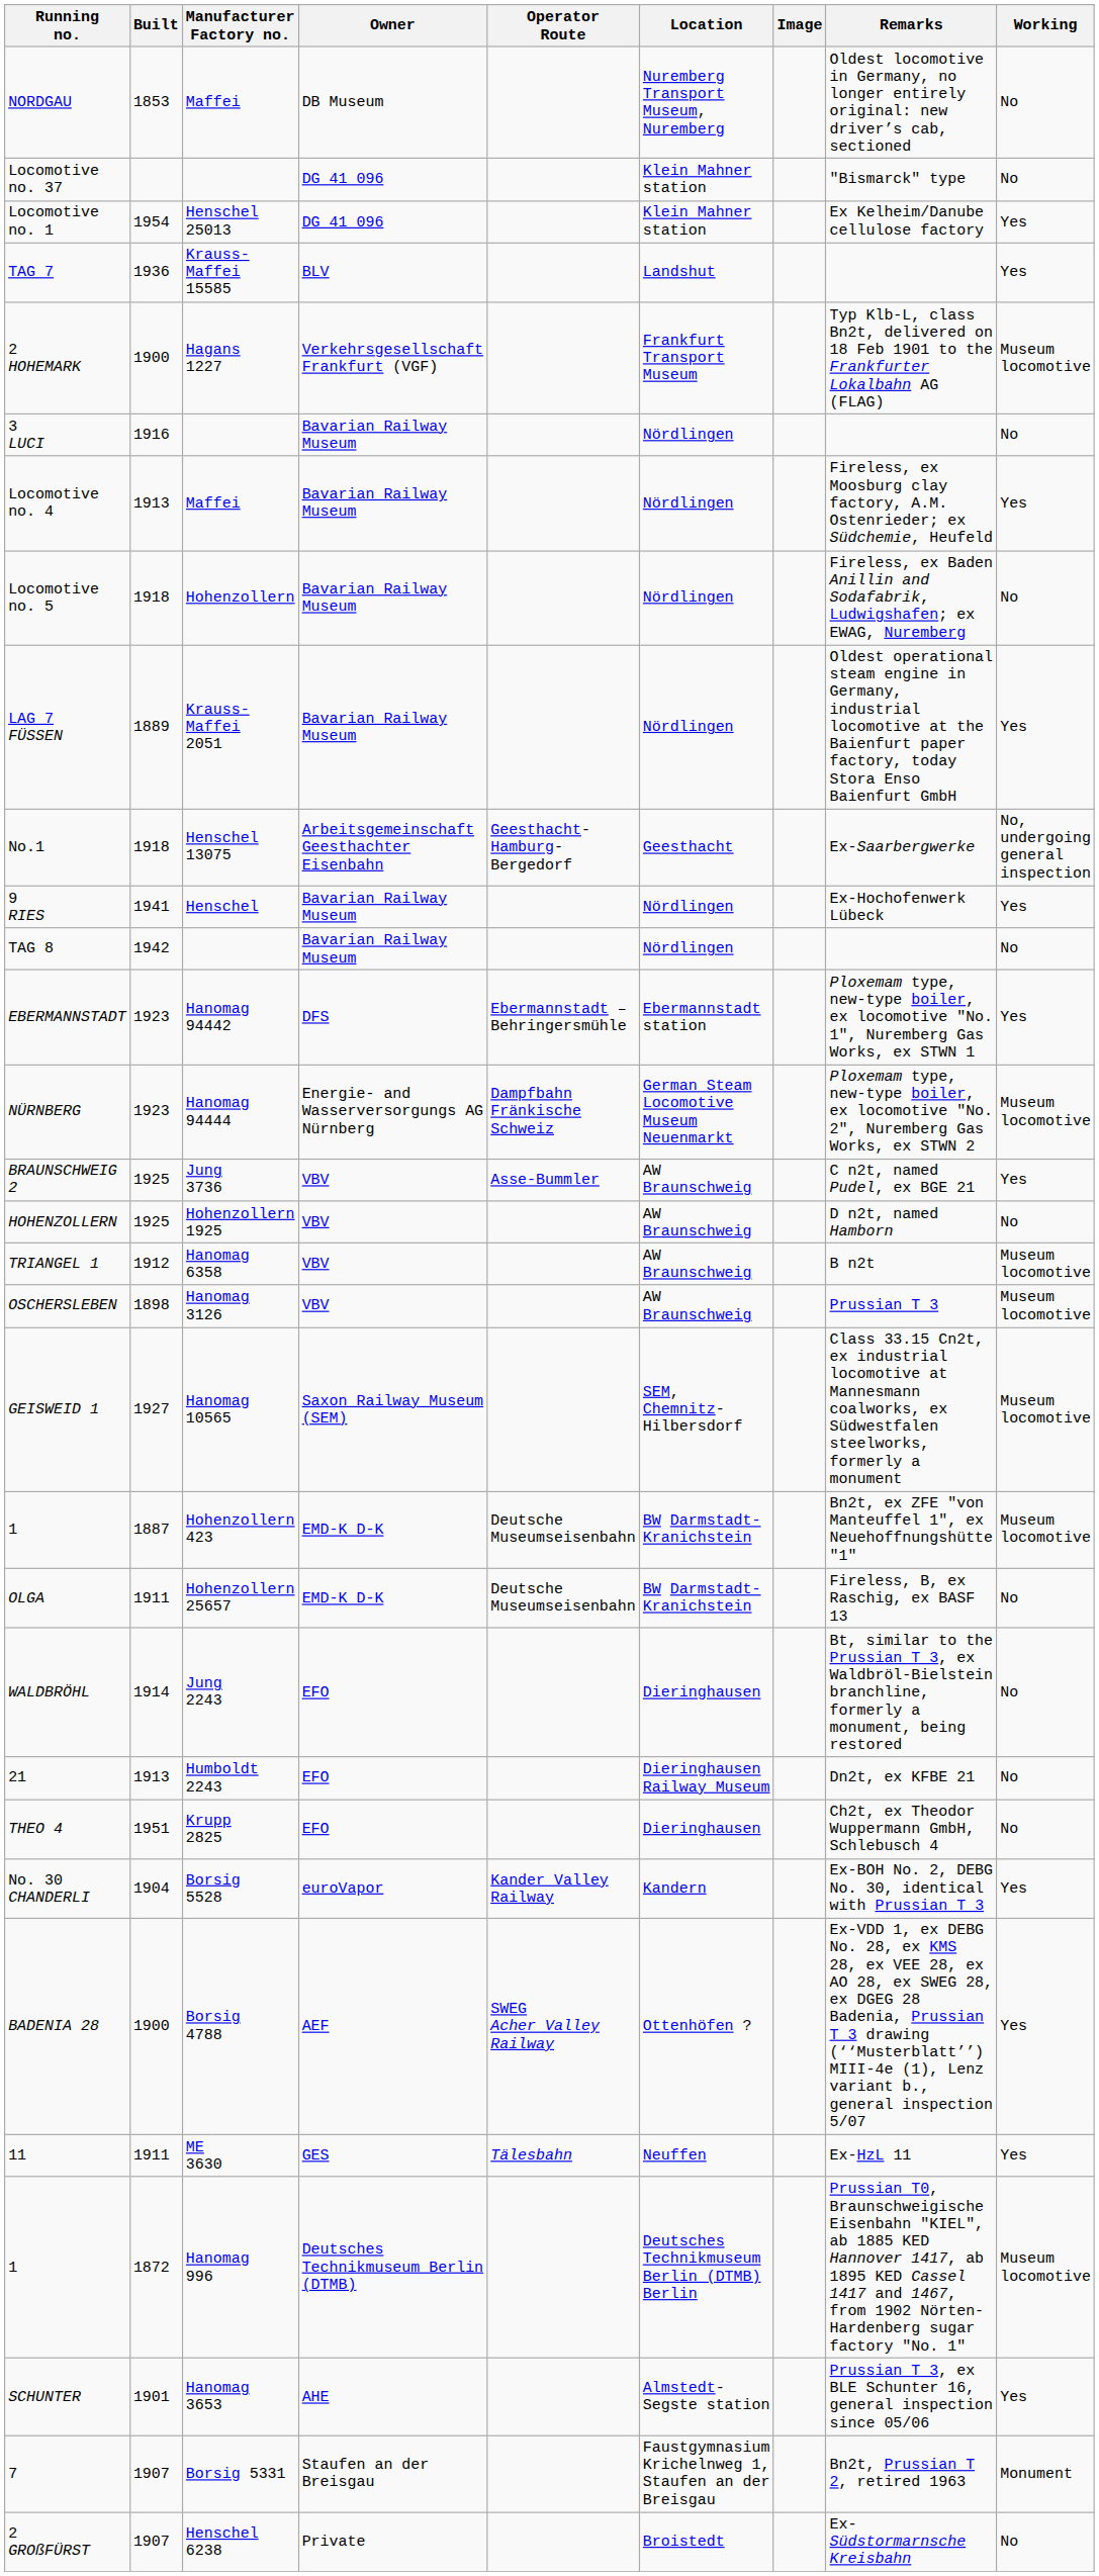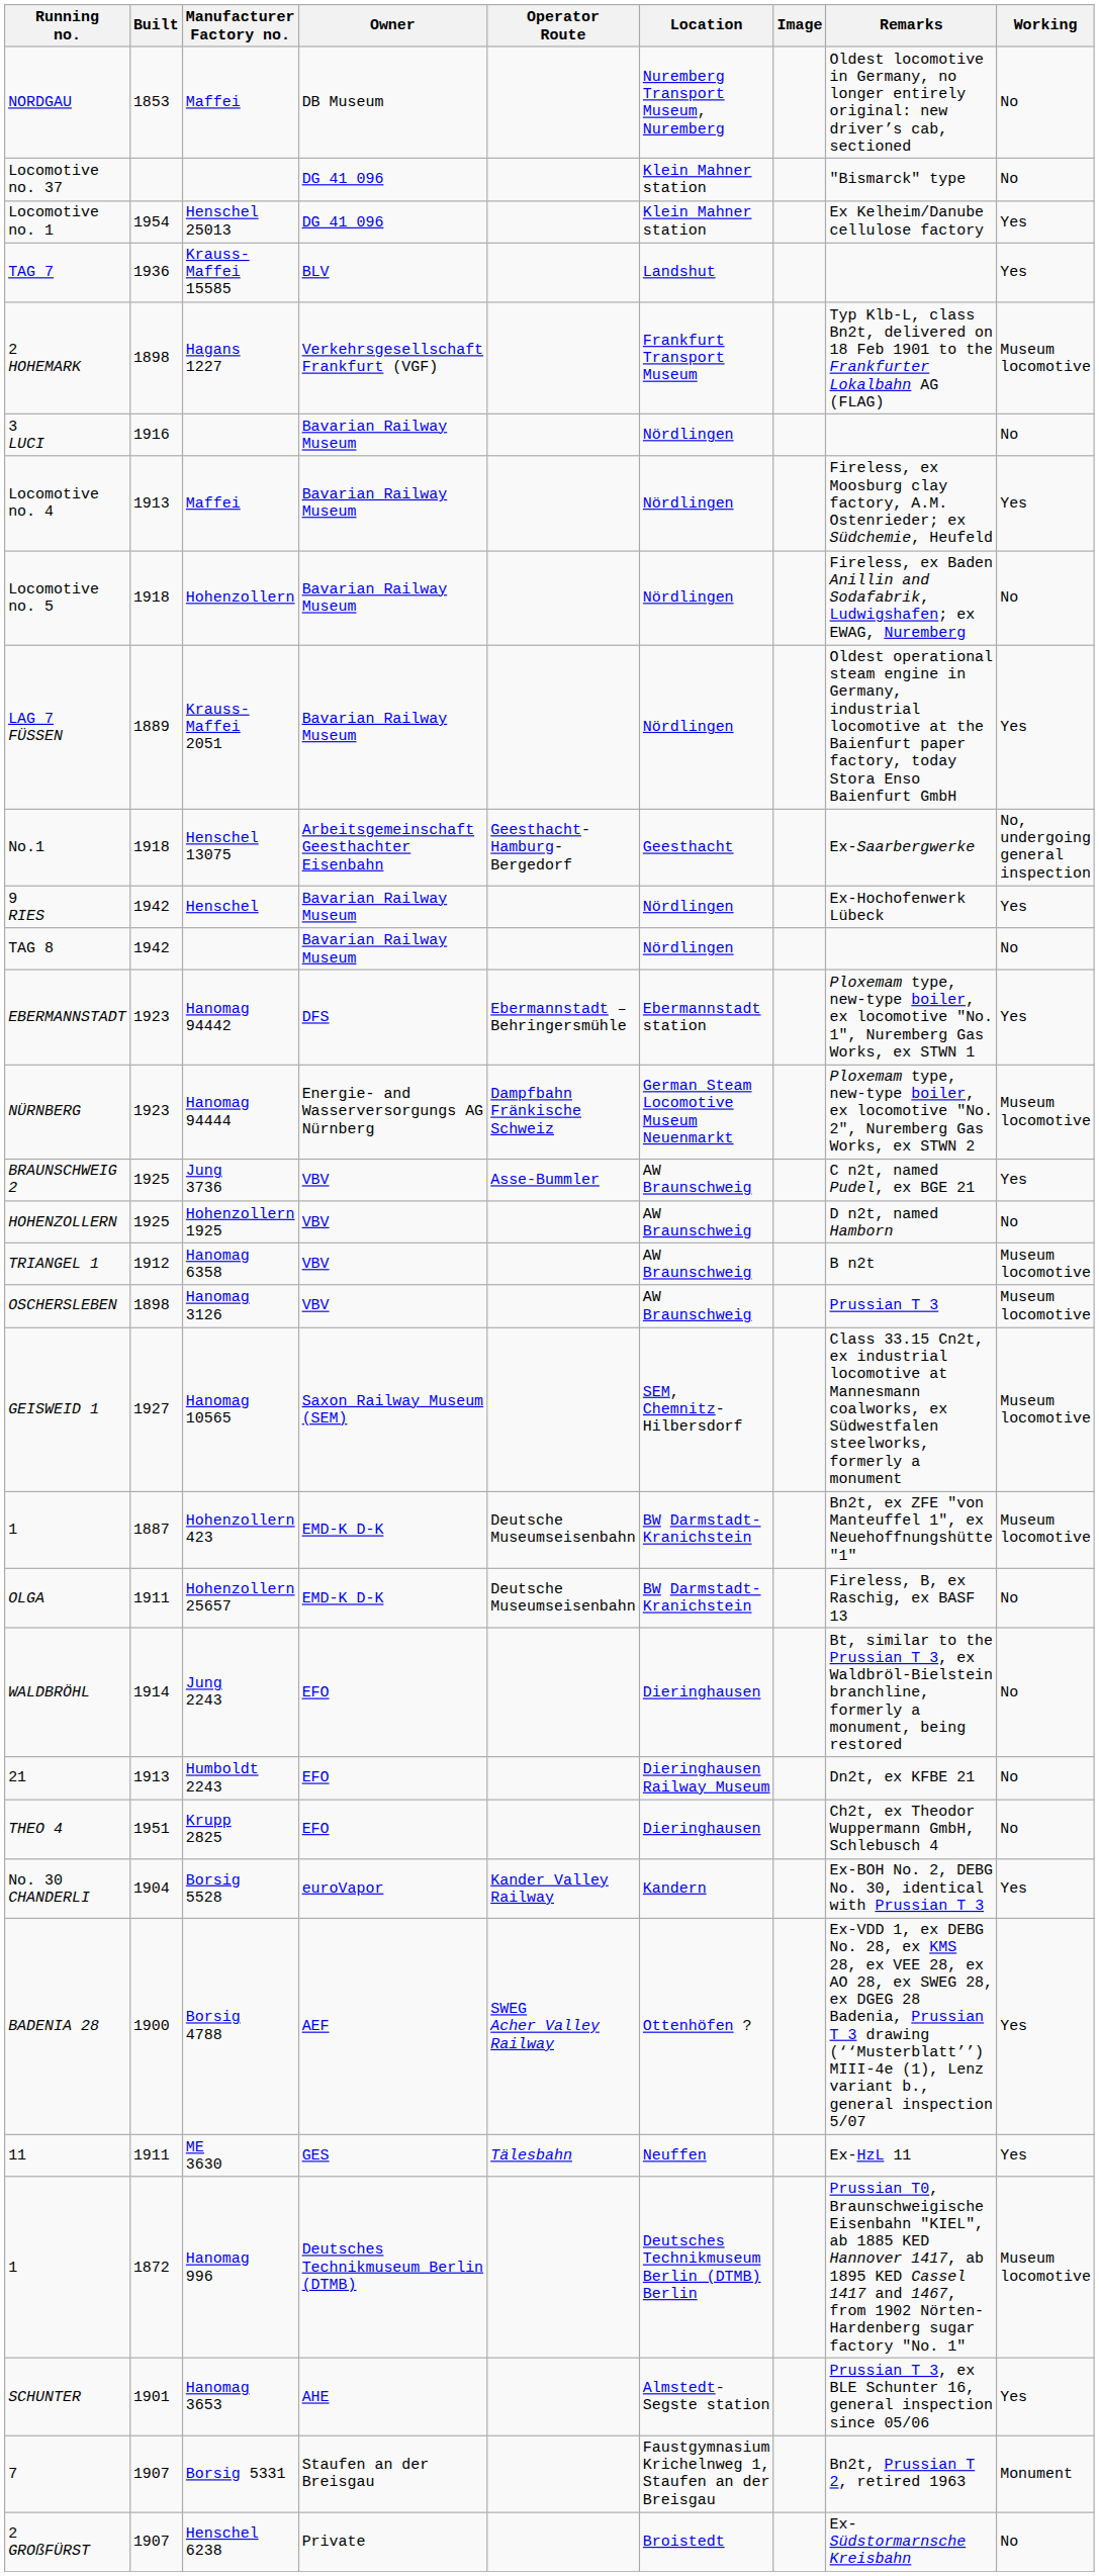2 HOHEMARK | Built: 1900 -> 1898
9 RIES | Built: 1941 -> 1942
